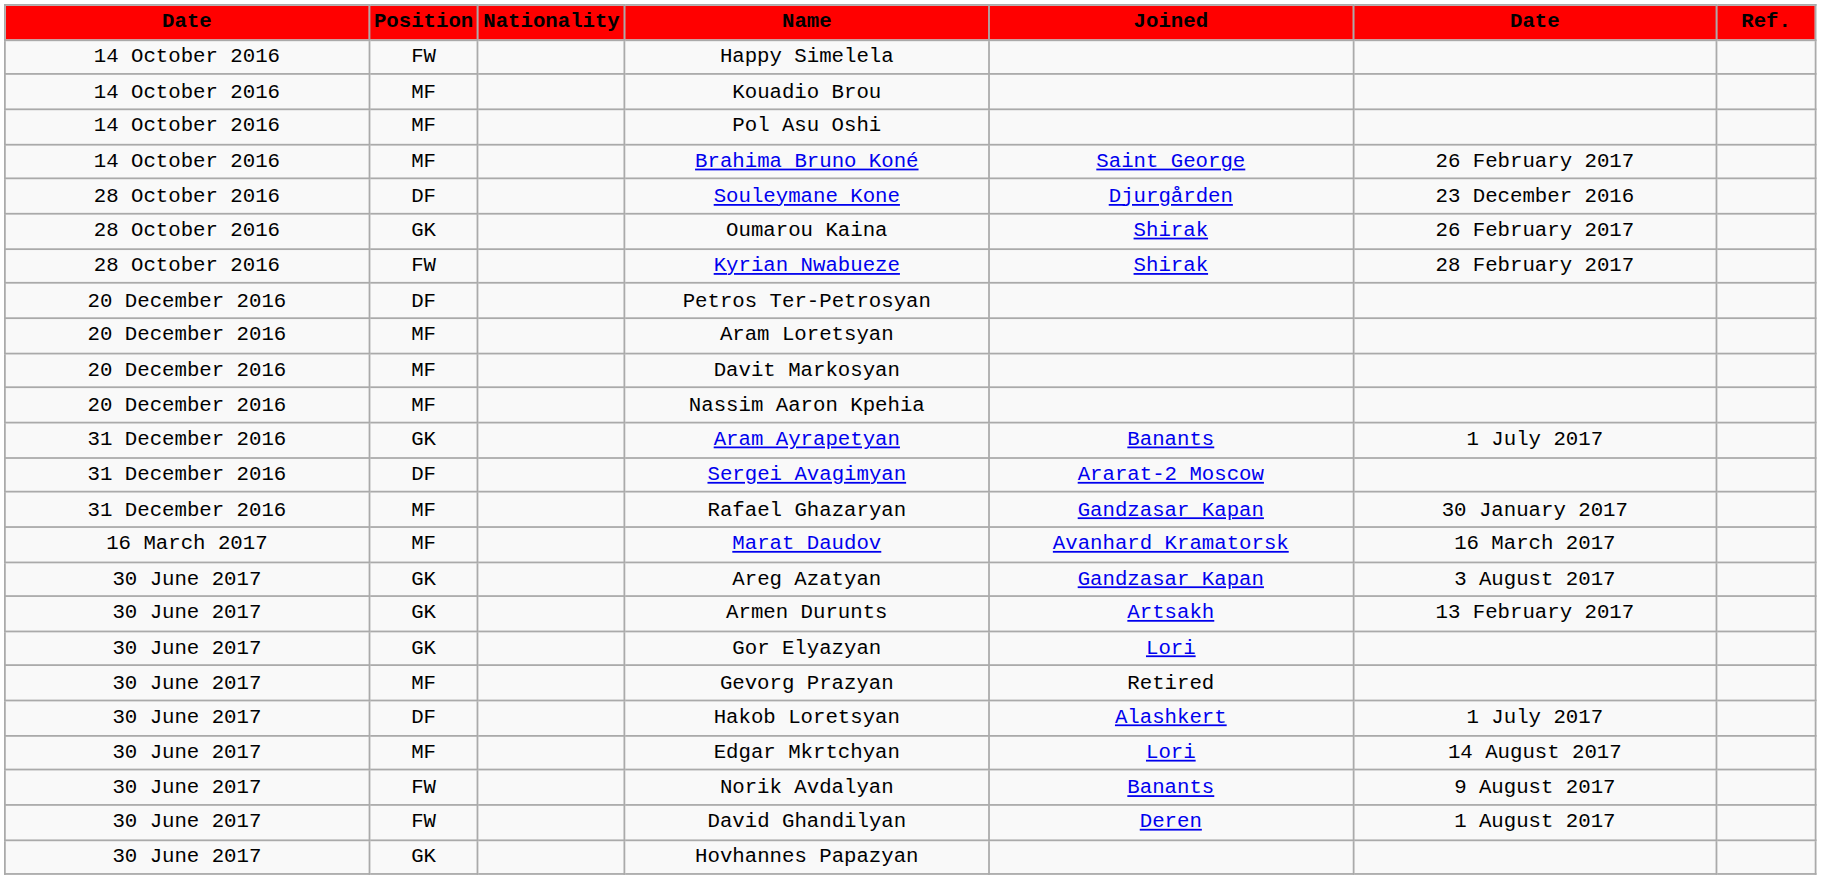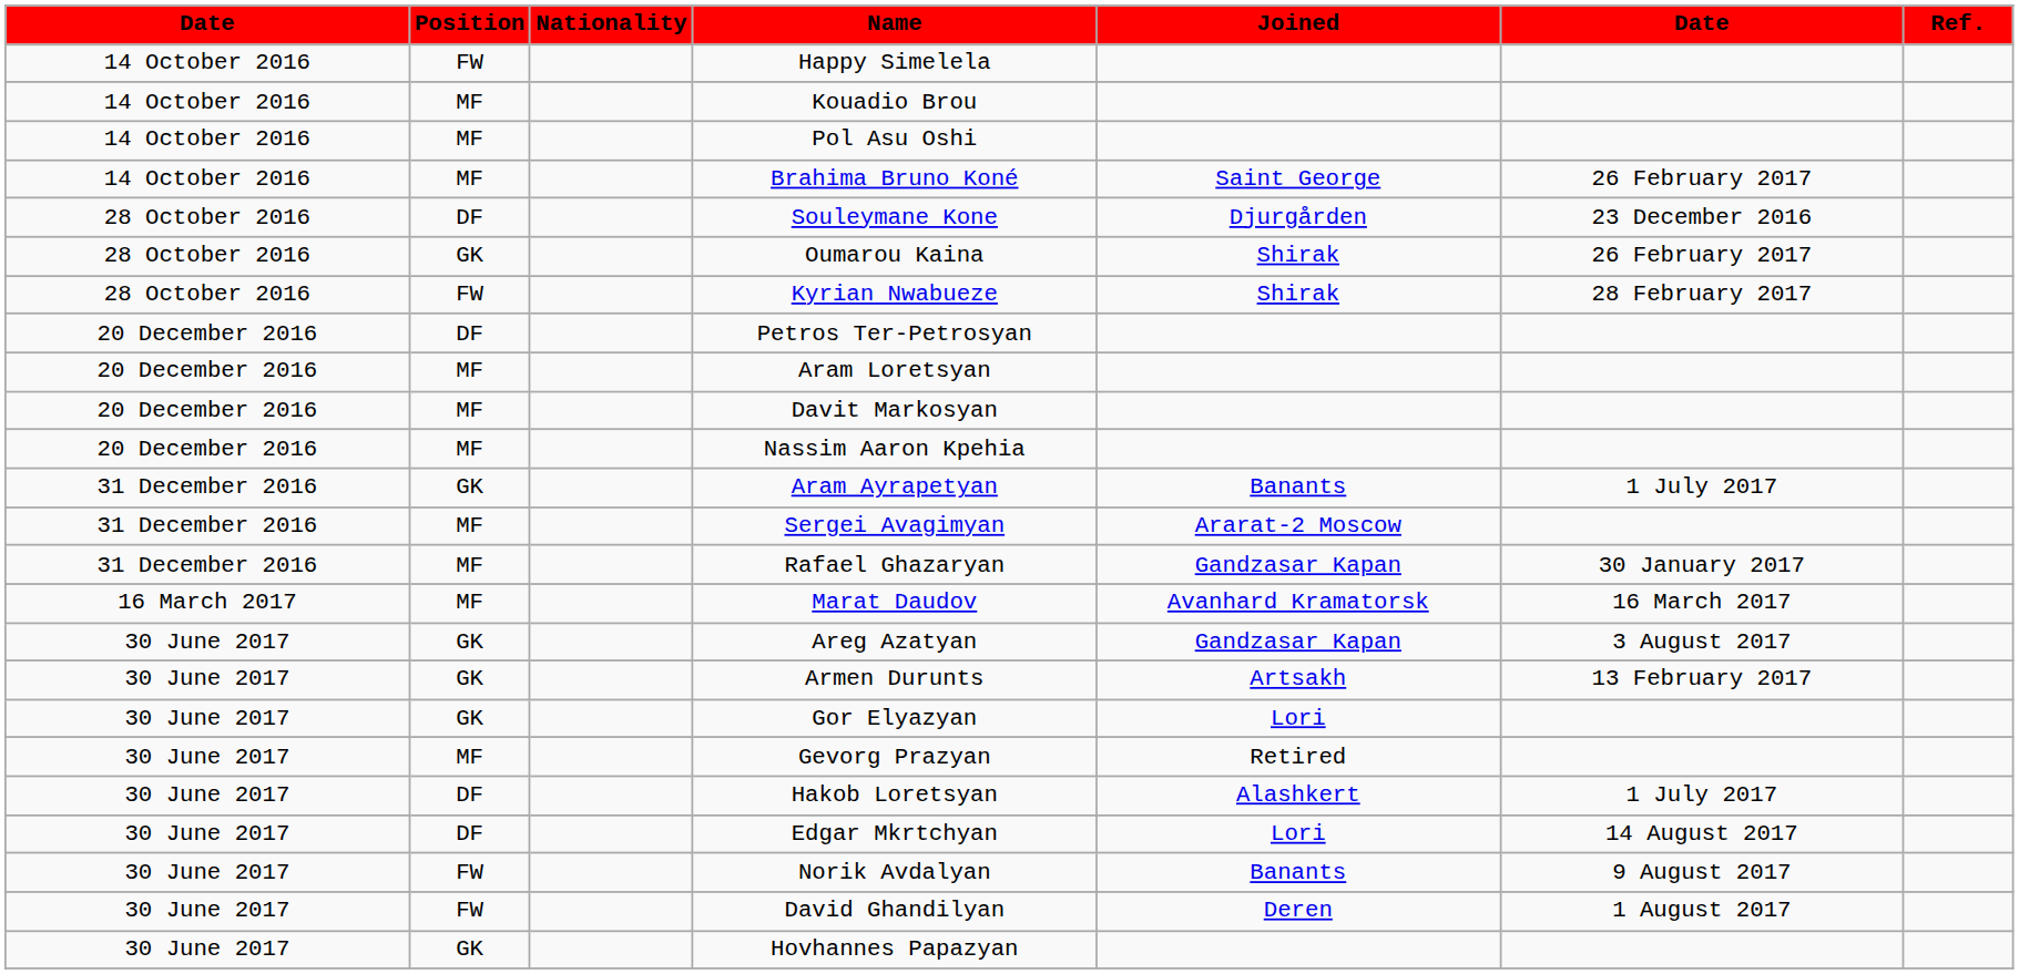Sergei Avagimyan | Position: DF -> MF
Edgar Mkrtchyan | Position: MF -> DF
